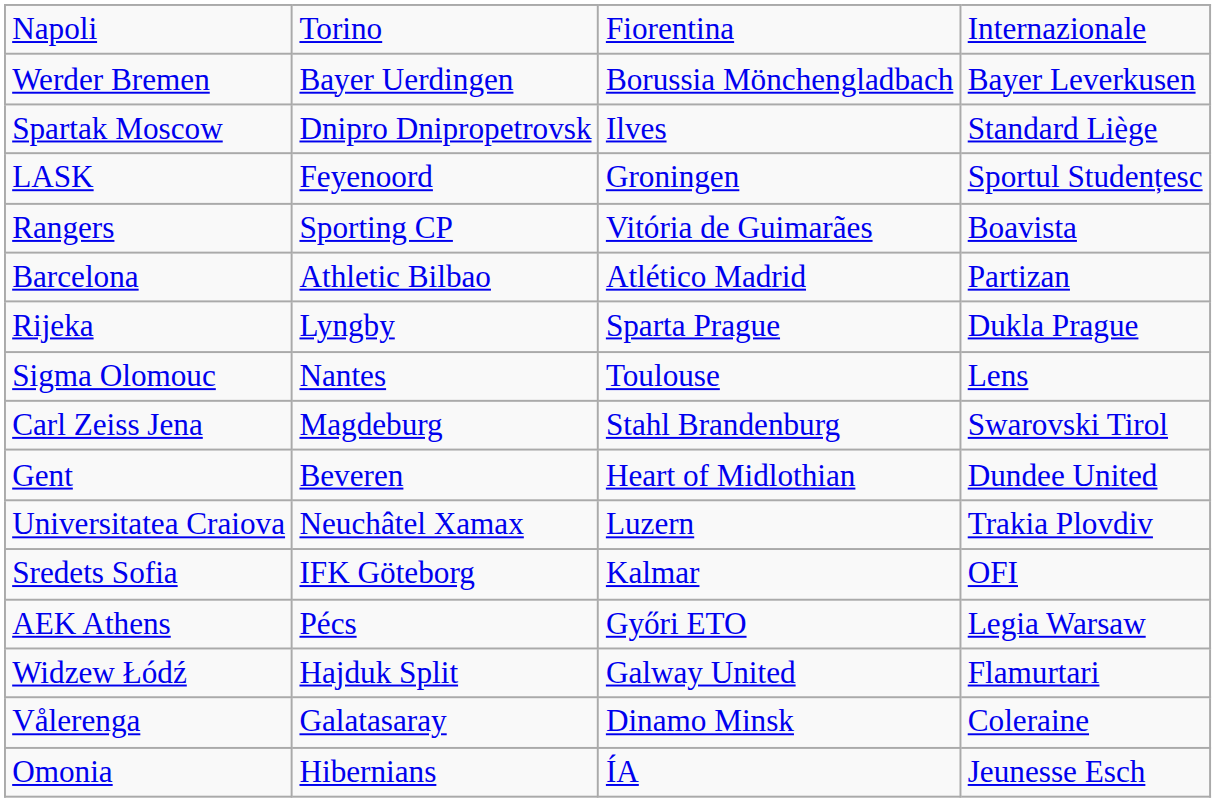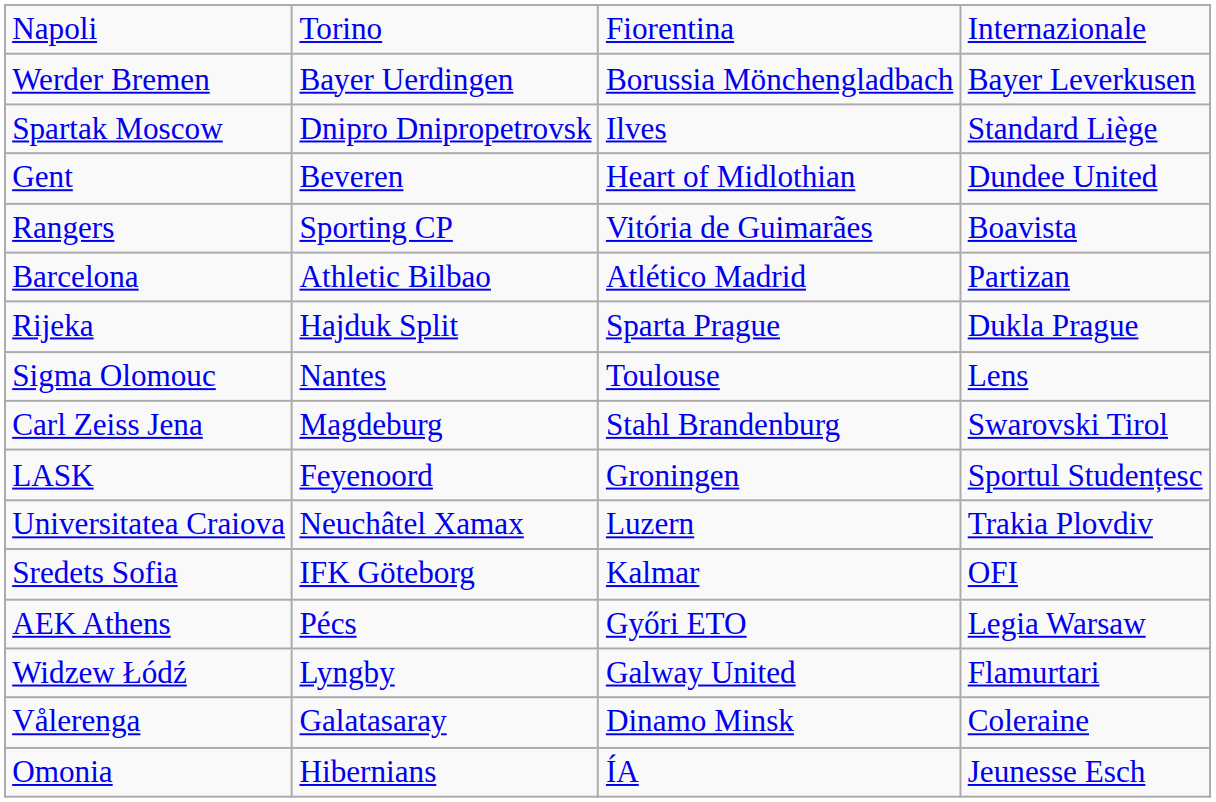rows swapped: Gent <-> LASK
Rijeka | column 2: Lyngby -> Hajduk Split
Widzew Łódź | column 2: Hajduk Split -> Lyngby
